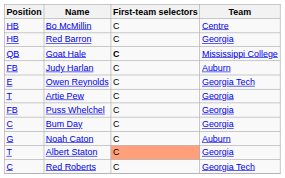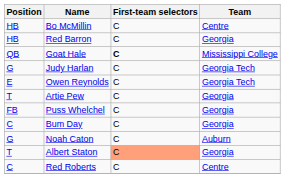Judy Harlan | Position: FB -> G
Judy Harlan | Team: Auburn -> Georgia Tech
Red Roberts | Team: Georgia Tech -> Centre
